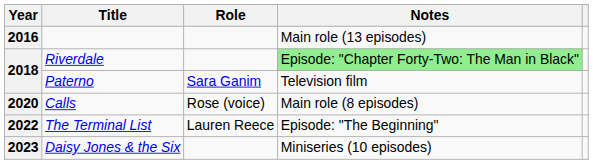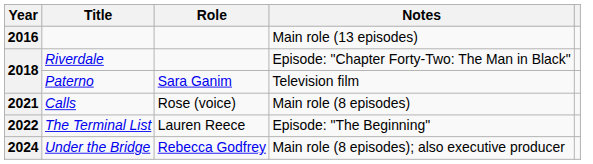Riverdale | Notes: lightgreen background -> no background
Calls | Year: 2020 -> 2021
- row: 2023 | Daisy Jones & the Six | Miniseries (10 episodes)
+ row: 2024 | Under the Bridge | Rebecca Godfrey | Main role (8 episodes); also executive producer
